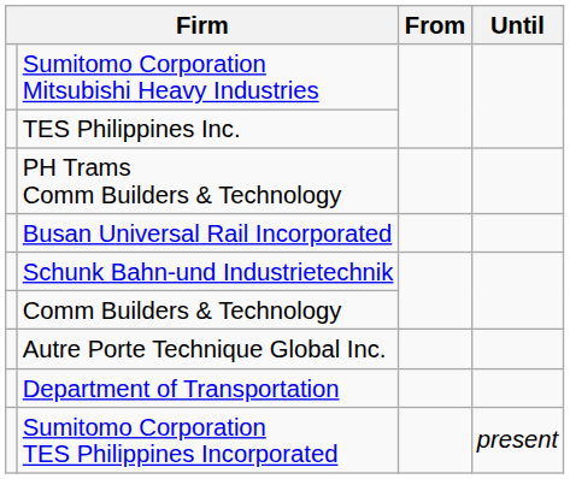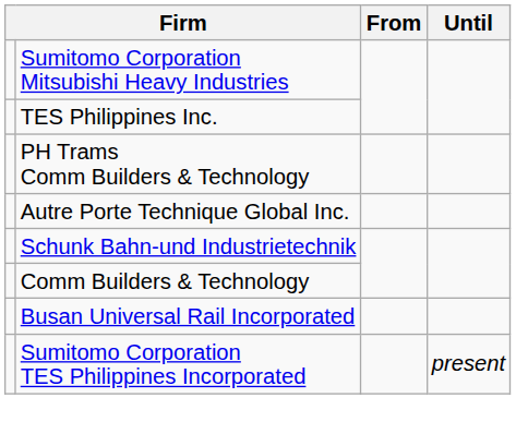rows swapped: Autre Porte Technique Global Inc. <-> Busan Universal Rail Incorporated
- row: Department of Transportation
